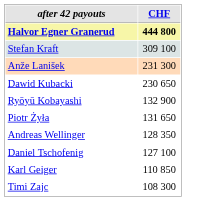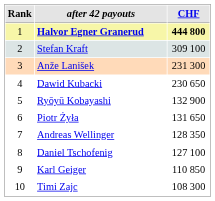+ column: Rank | 1 | 2 | 3 | 4 | 5 | 6 | 7 | 8 | 9 | 10
